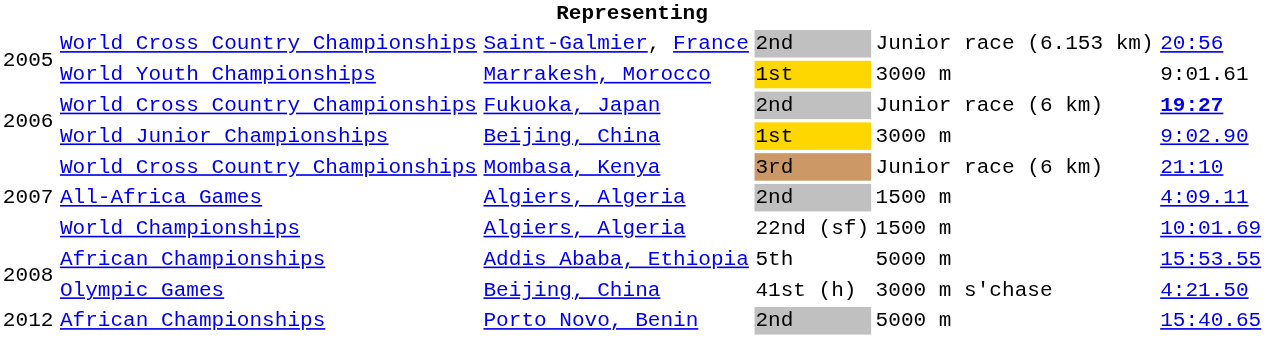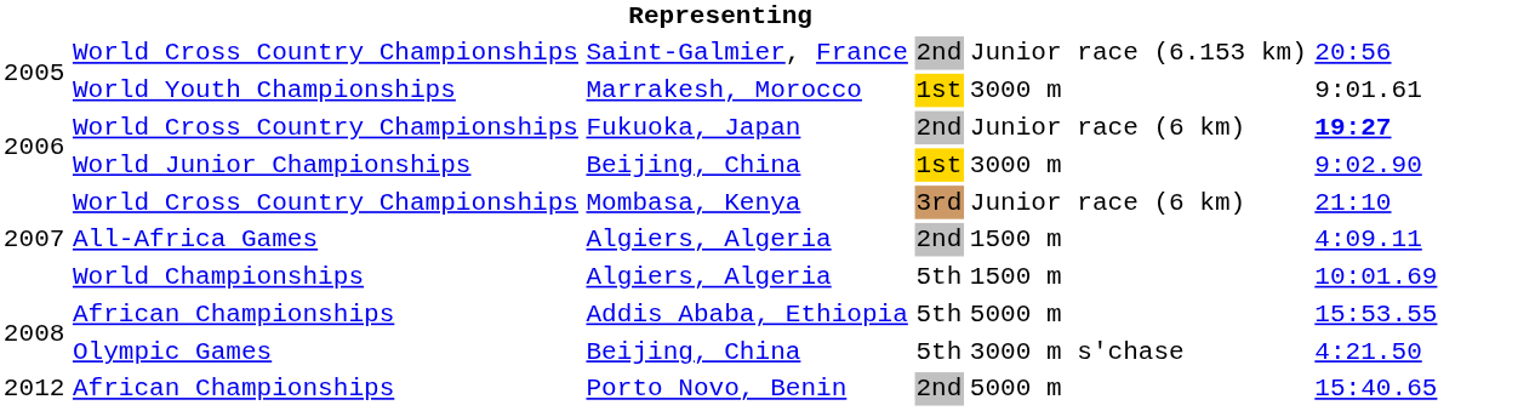World Championships / Algiers, Algeria | column 4: 22nd (sf) -> 5th
Olympic Games / Beijing, China | column 4: 41st (h) -> 5th
